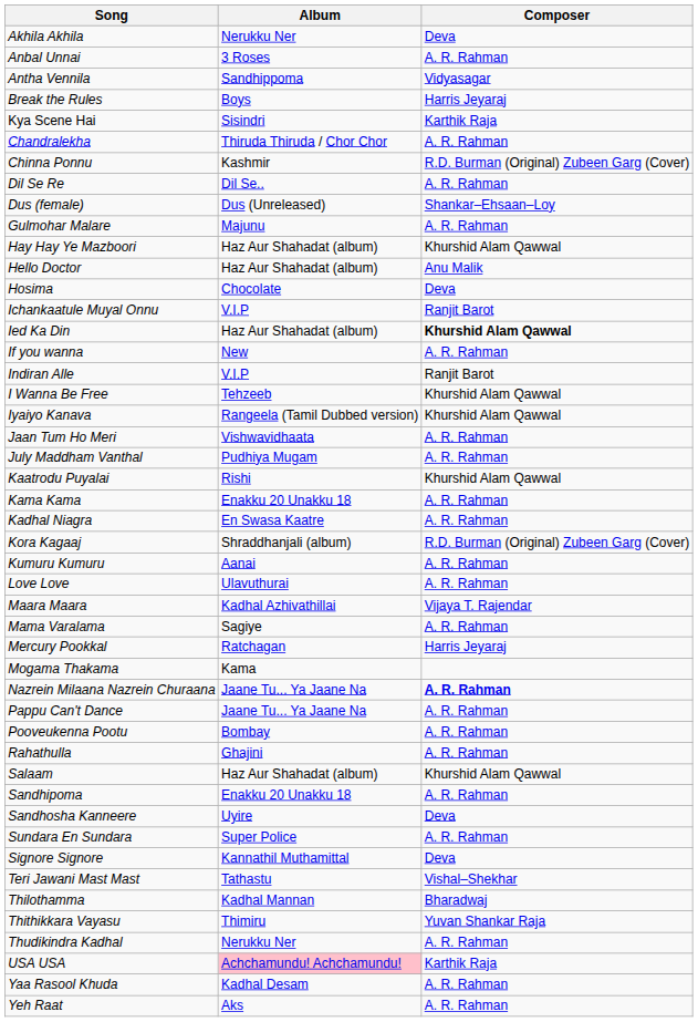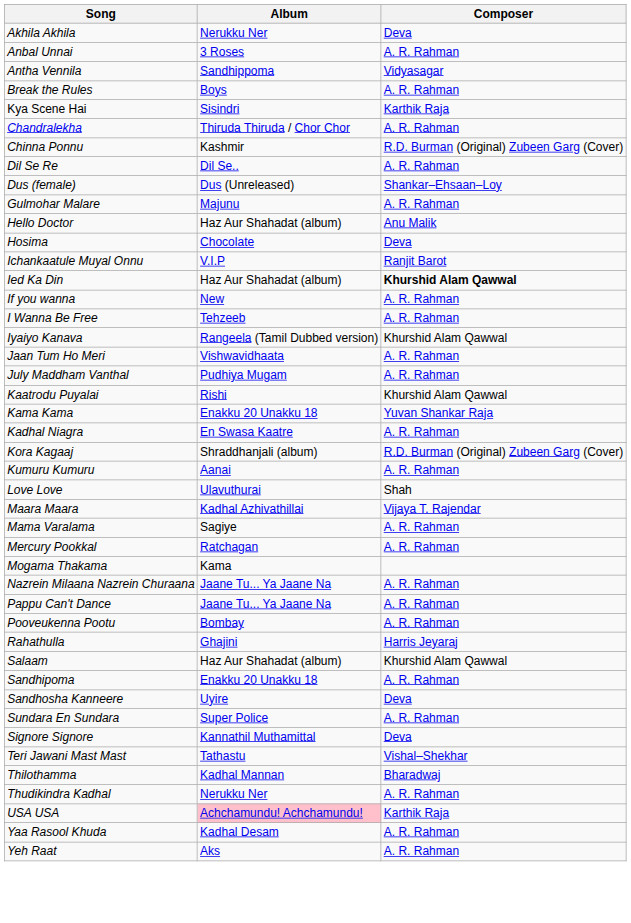Break the Rules | Composer: Harris Jeyaraj -> A. R. Rahman
- row: Hay Hay Ye Mazboori | Haz Aur Shahadat (album) | Khurshid Alam Qawwal
- row: Indiran Alle | V.I.P | Ranjit Barot
I Wanna Be Free | Composer: Khurshid Alam Qawwal -> A. R. Rahman
Kama Kama | Composer: A. R. Rahman -> Yuvan Shankar Raja
Love Love | Composer: A. R. Rahman -> Shah
Mercury Pookkal | Composer: Harris Jeyaraj -> A. R. Rahman
Nazrein Milaana Nazrein Churaana | Composer: bold -> normal
Rahathulla | Composer: A. R. Rahman -> Harris Jeyaraj
- row: Thithikkara Vayasu | Thimiru | Yuvan Shankar Raja
